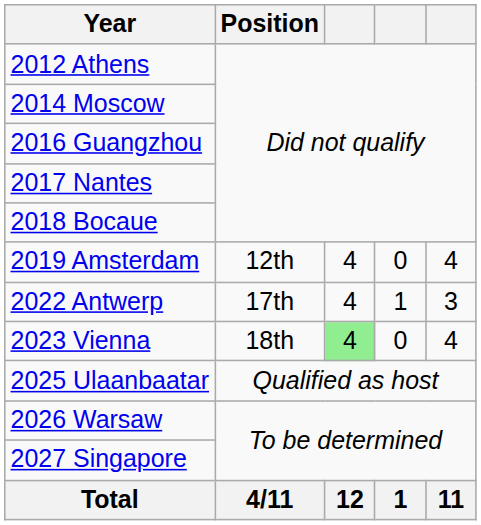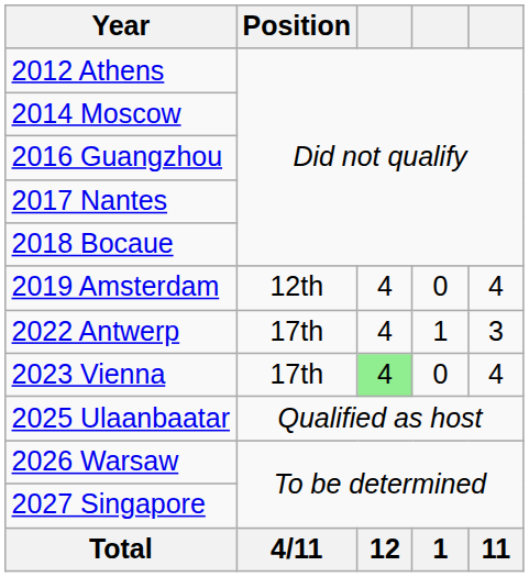2023 Vienna | Position: 18th -> 17th
